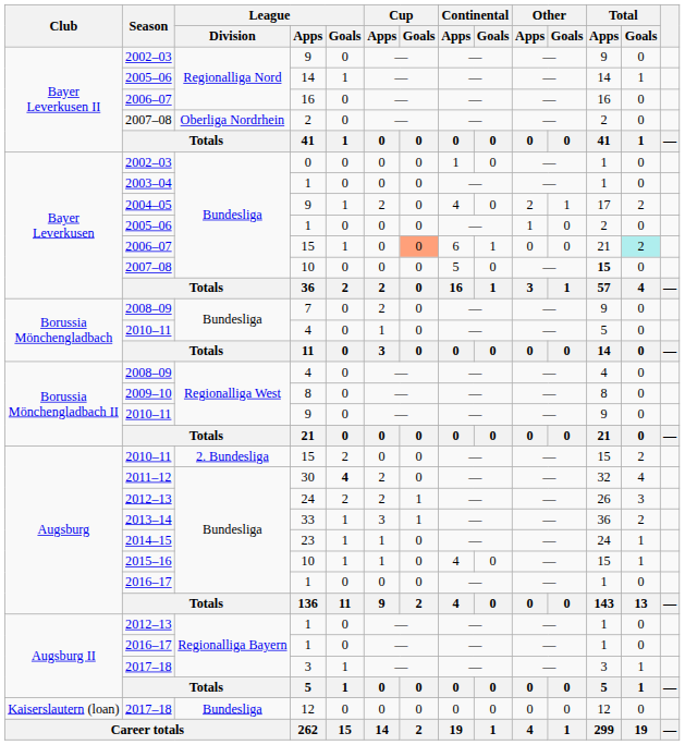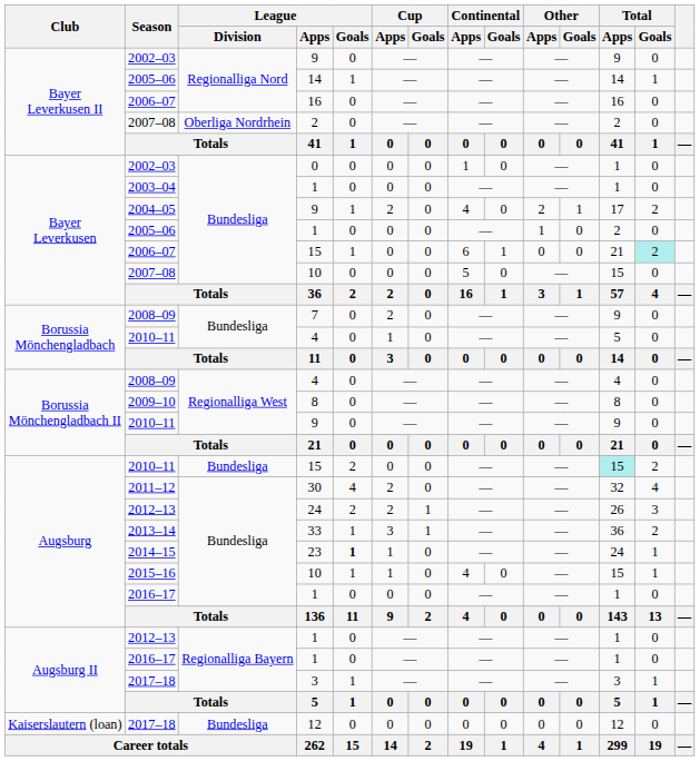2006–07 / 15 | Cup / Goals: lightsalmon background -> no background
2007–08 / 10 | Total / Apps: bold -> normal
2010–11 / 15 | League / Division: 2. Bundesliga -> Bundesliga
2010–11 / 15 | Total / Apps: no background -> paleturquoise background
30 | League / Goals: bold -> normal
23 | League / Goals: normal -> bold
